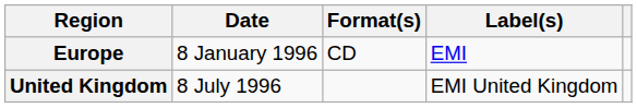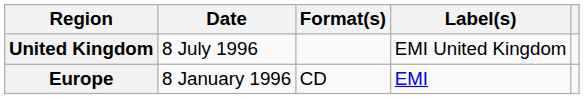rows swapped: Europe <-> United Kingdom
